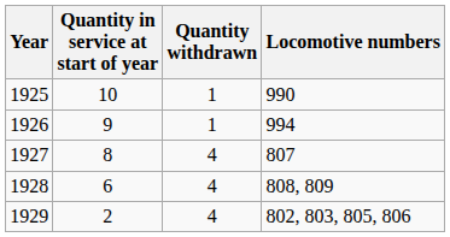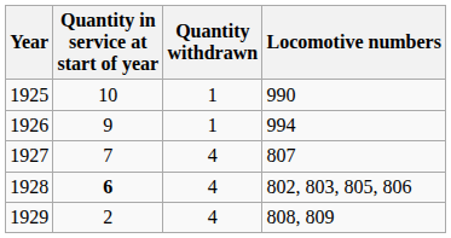1927 | Quantity in service at start of year: 8 -> 7
1928 | Quantity in service at start of year: normal -> bold
1928 | Locomotive numbers: 808, 809 -> 802, 803, 805, 806
1929 | Locomotive numbers: 802, 803, 805, 806 -> 808, 809
